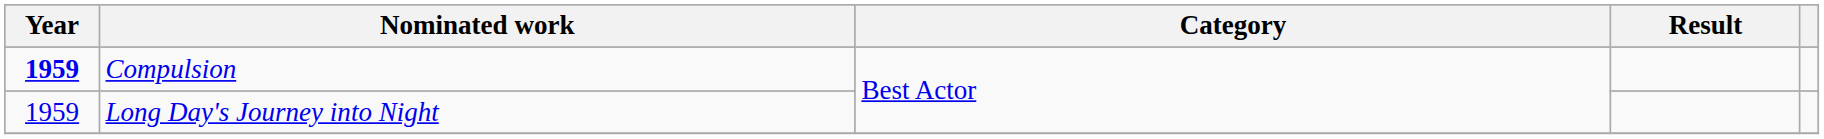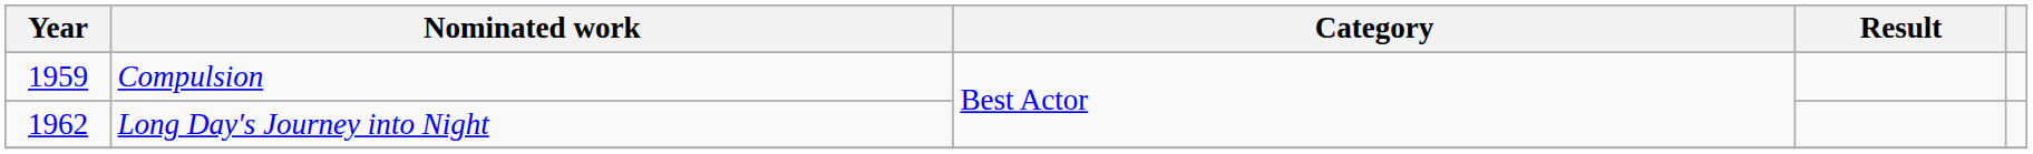Compulsion | Year: bold -> normal
Long Day's Journey into Night | Year: 1959 -> 1962
